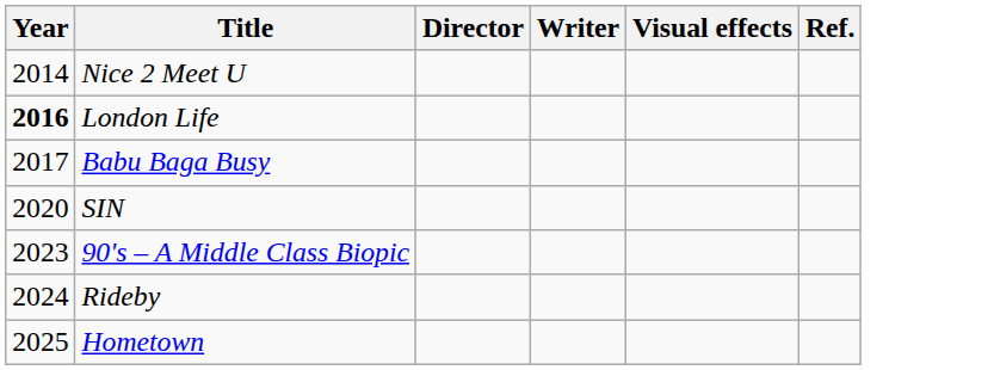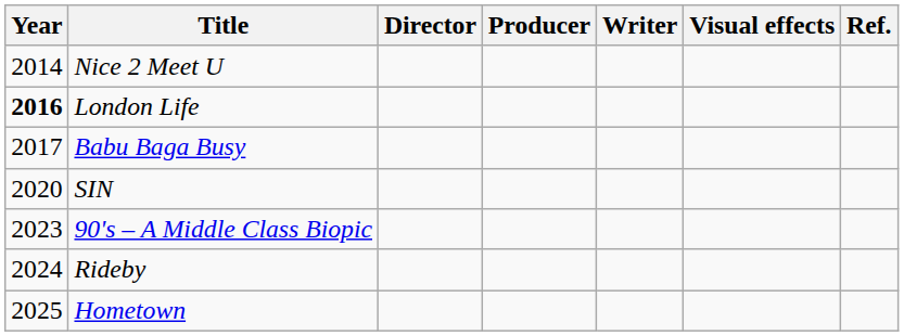+ column: Producer
